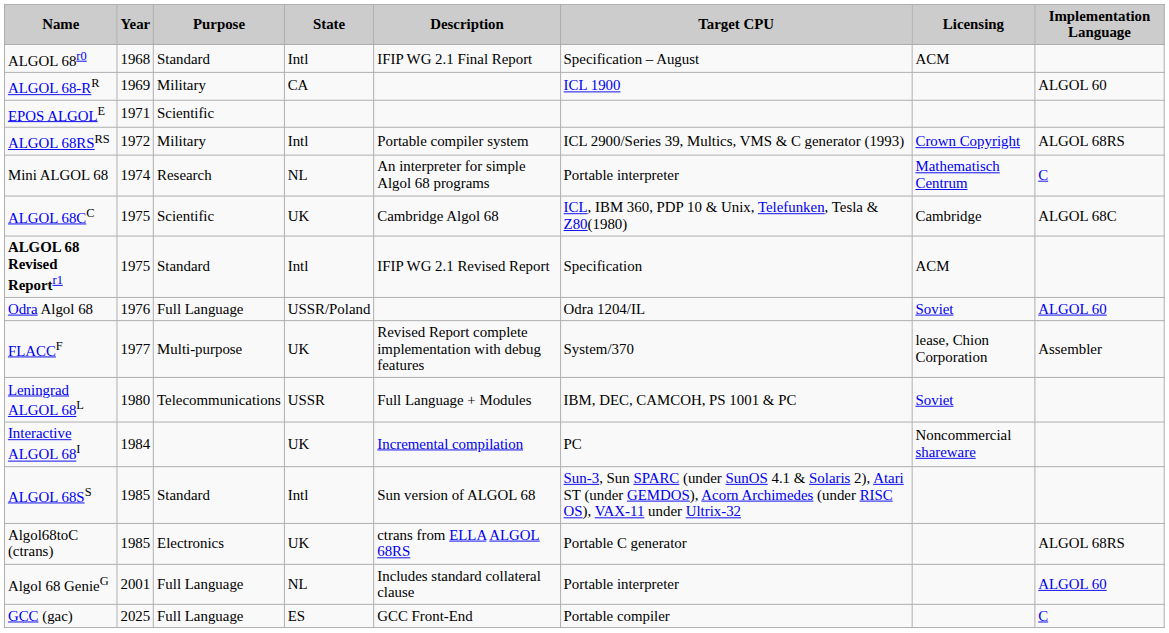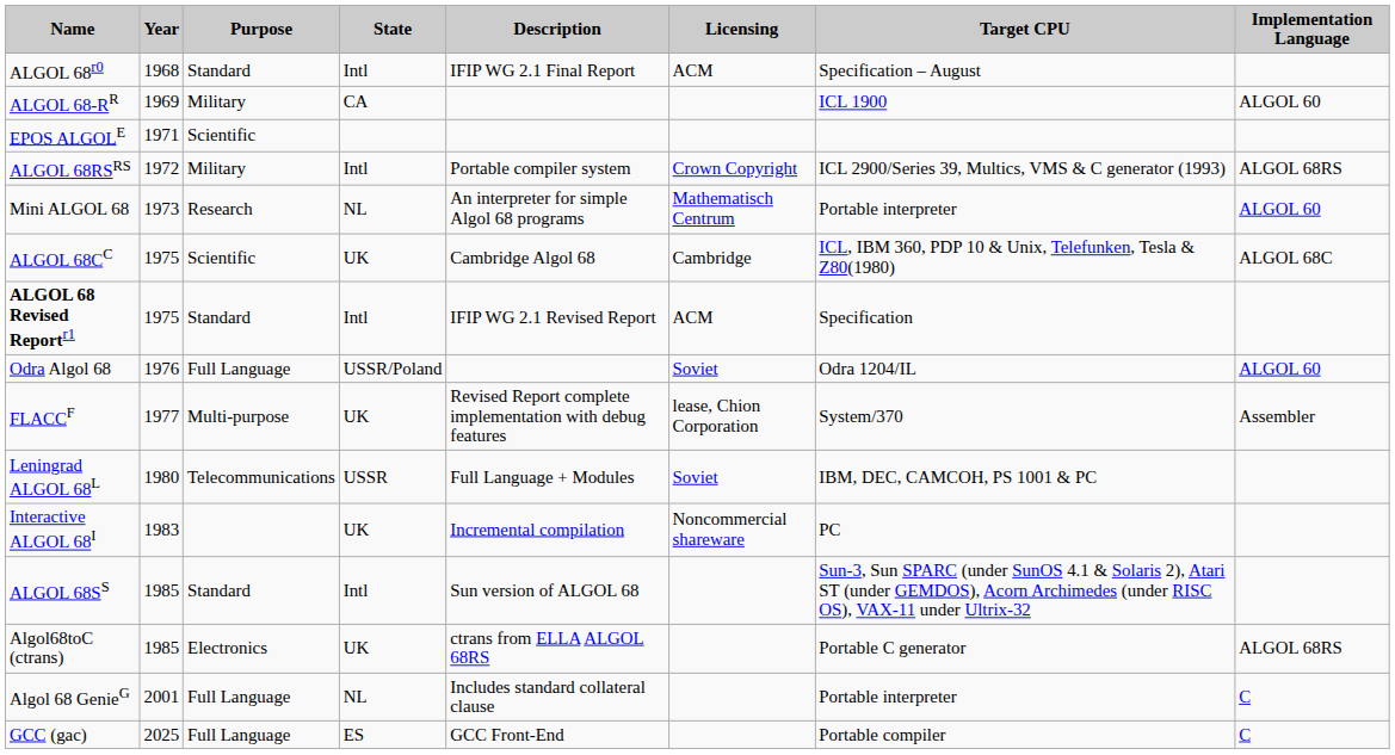columns swapped: Target CPU <-> Licensing
Mini ALGOL 68 | Year: 1974 -> 1973
Mini ALGOL 68 | Implementation Language: C -> ALGOL 60
Interactive ALGOL 68I | Year: 1984 -> 1983
Algol 68 GenieG | Implementation Language: ALGOL 60 -> C
